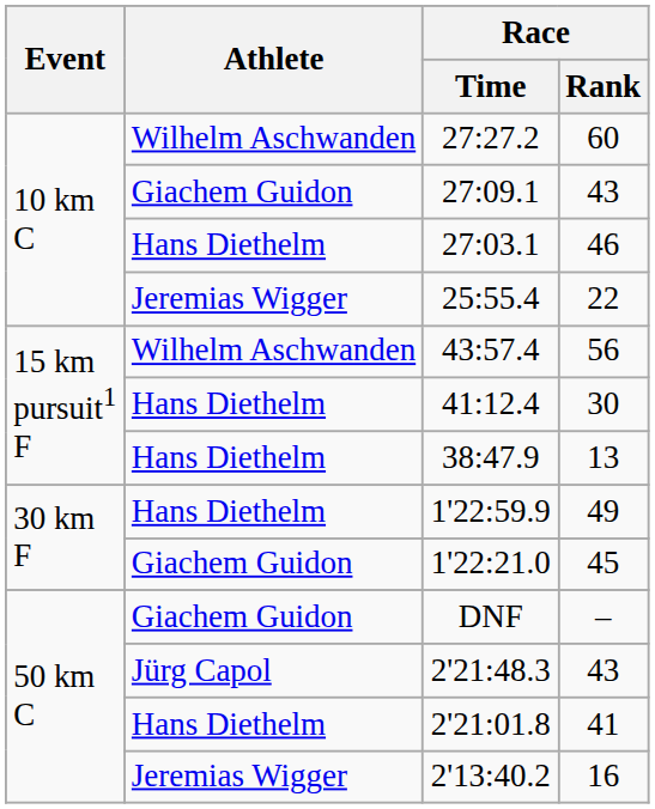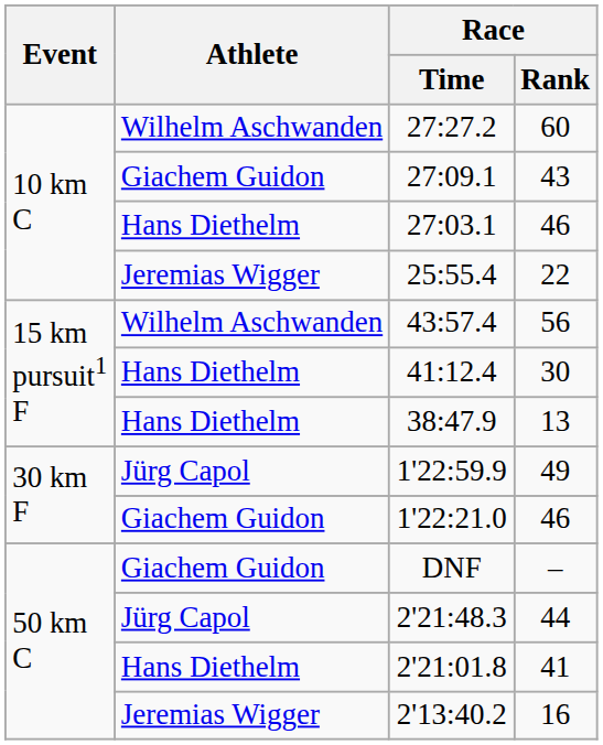1'22:59.9 | Athlete: Hans Diethelm -> Jürg Capol
1'22:21.0 | Race / Rank: 45 -> 46
2'21:48.3 | Race / Rank: 43 -> 44
